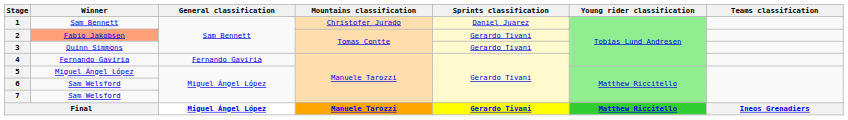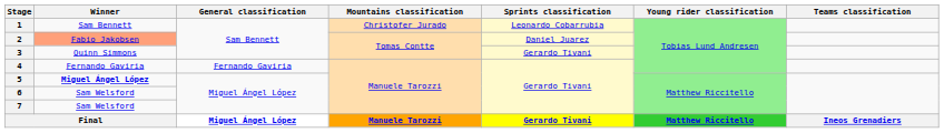1 | Sprints classification: Daniel Juarez -> Leonardo Cobarrubia
2 | Sprints classification: Gerardo Tivani -> Daniel Juarez
5 | Winner: normal -> bold
